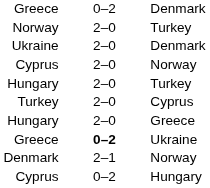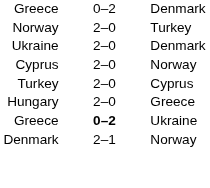- row: Hungary | 2–0 | Turkey
- row: Cyprus | 0–2 | Hungary
